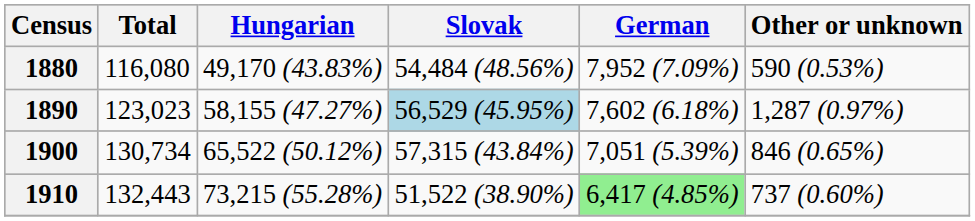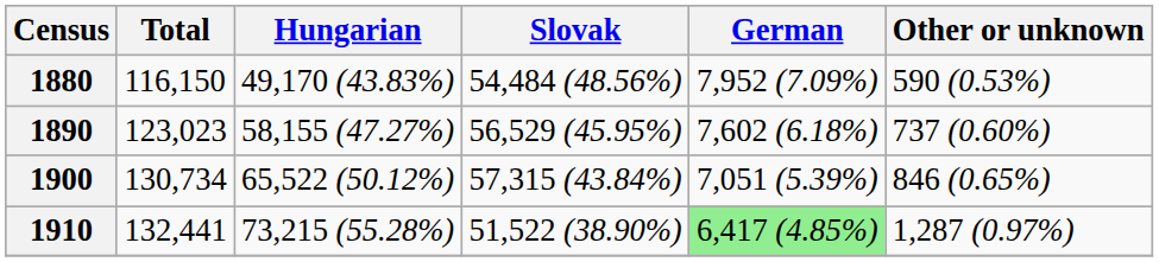1880 | Total: 116,080 -> 116,150
1890 | Slovak: lightblue background -> no background
1890 | Other or unknown: 1,287 (0.97%) -> 737 (0.60%)
1910 | Total: 132,443 -> 132,441
1910 | Other or unknown: 737 (0.60%) -> 1,287 (0.97%)
